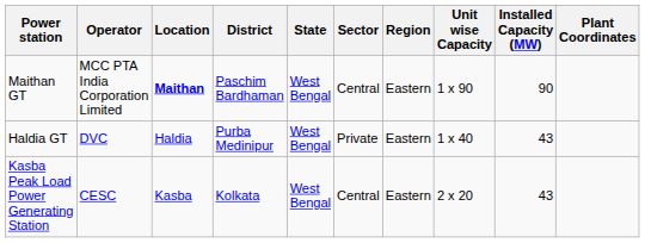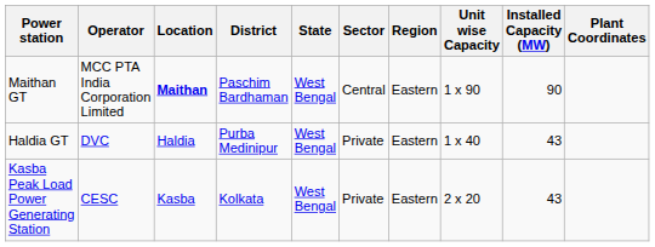Kasba Peak Load Power Generating Station | Sector: Central -> Private
